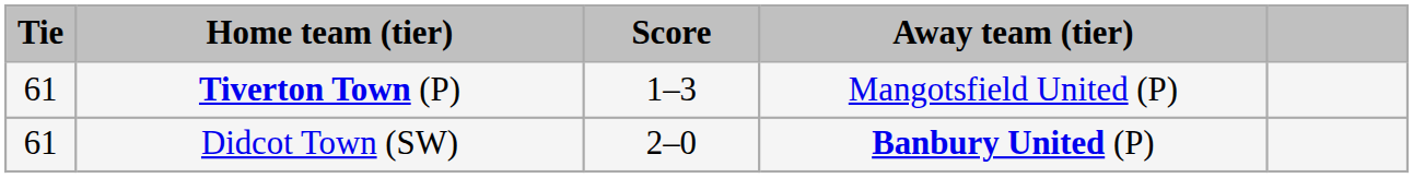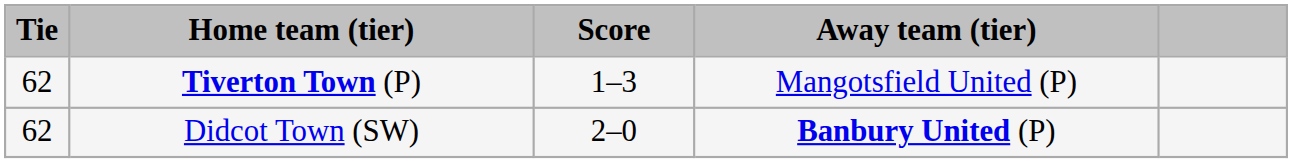Tiverton Town (P) | Tie: 61 -> 62
Didcot Town (SW) | Tie: 61 -> 62
